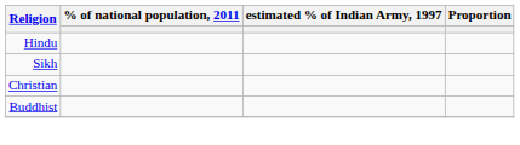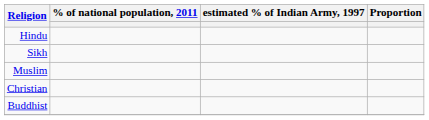+ row: Muslim
